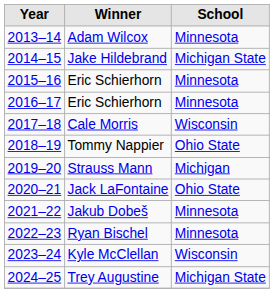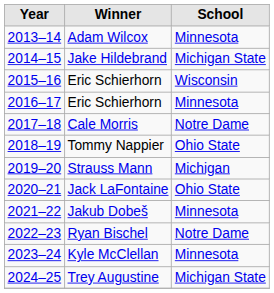2015–16 / Eric Schierhorn | School: Minnesota -> Wisconsin
Cale Morris | School: Wisconsin -> Notre Dame
Ryan Bischel | School: Minnesota -> Notre Dame
Kyle McClellan | School: Wisconsin -> Minnesota
